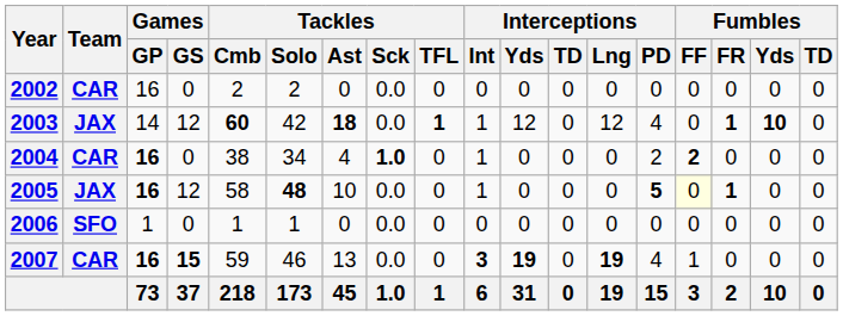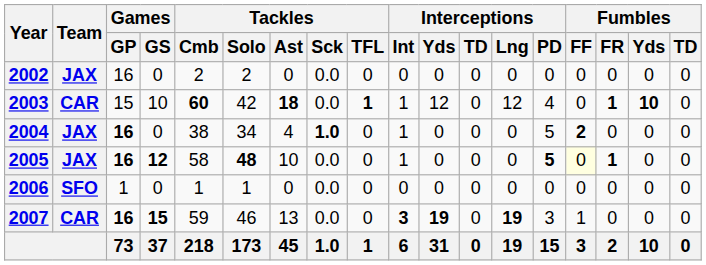2002 | Team: CAR -> JAX
2003 | Team: JAX -> CAR
2003 | Games / GP: 14 -> 15
2003 | Games / GS: 12 -> 10
2004 | Team: CAR -> JAX
2004 | Interceptions / PD: 2 -> 5
2005 | Games / GS: normal -> bold
2007 | Interceptions / PD: 4 -> 3
